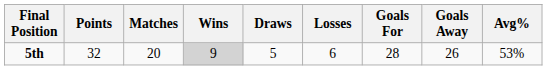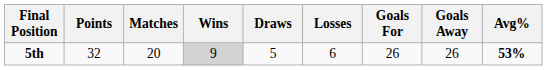5th | Goals For: 28 -> 26
5th | Avg%: normal -> bold
